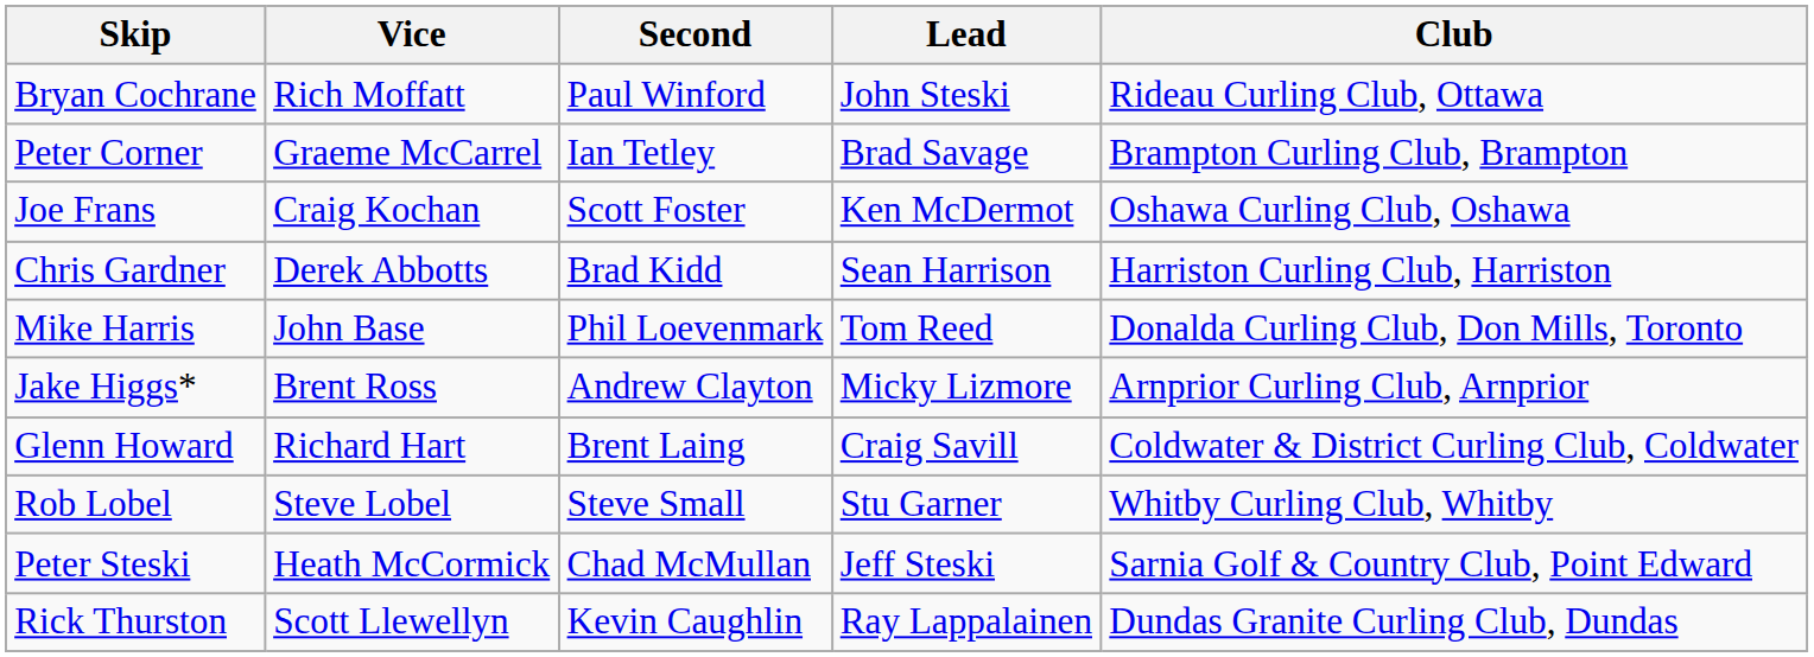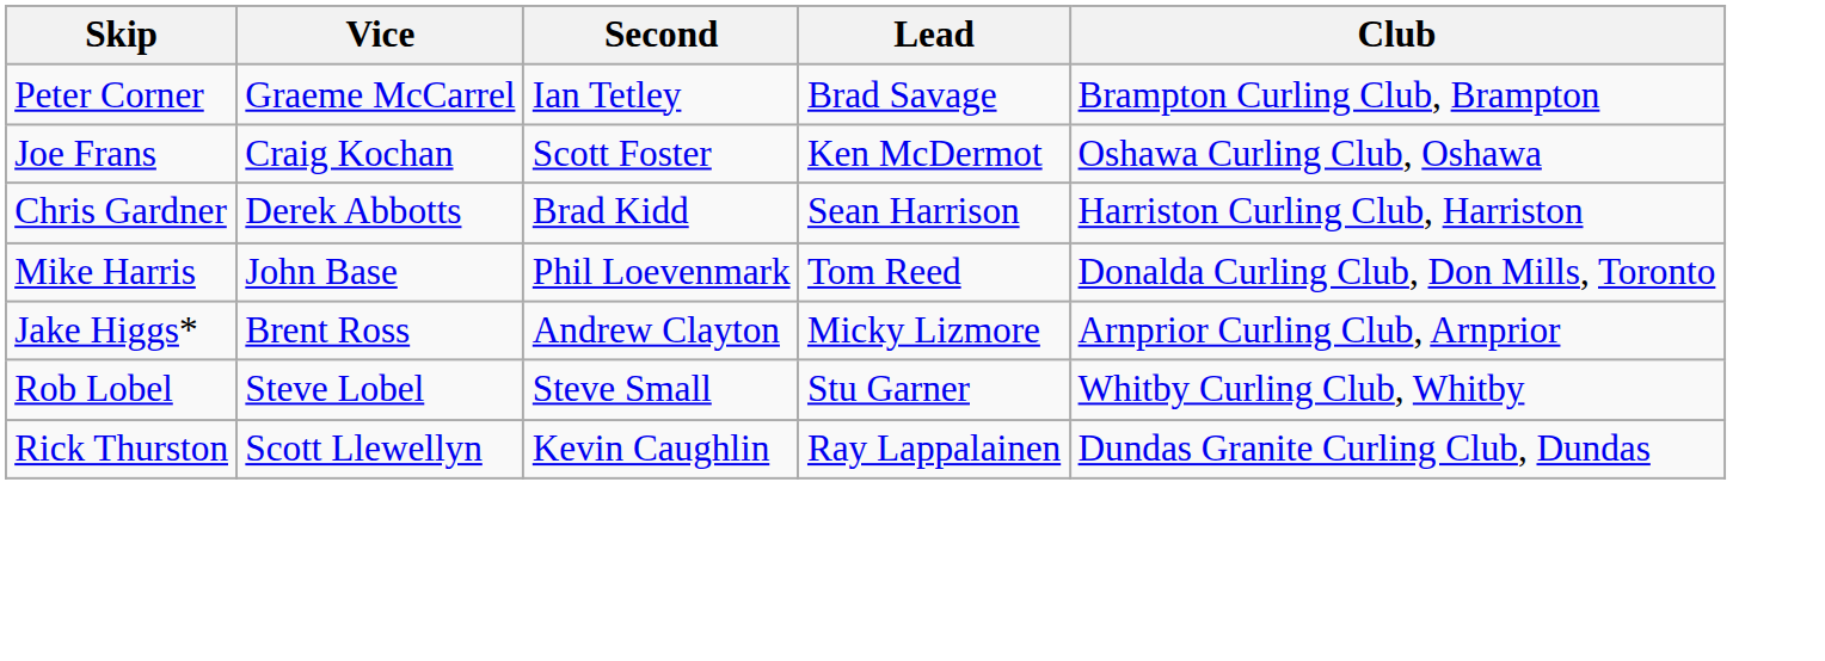- row: Bryan Cochrane | Rich Moffatt | Paul Winford | John Steski | Rideau Curling Club, Ottawa
- row: Glenn Howard | Richard Hart | Brent Laing | Craig Savill | Coldwater & District Curling Club, Coldwater
- row: Peter Steski | Heath McCormick | Chad McMullan | Jeff Steski | Sarnia Golf & Country Club, Point Edward
